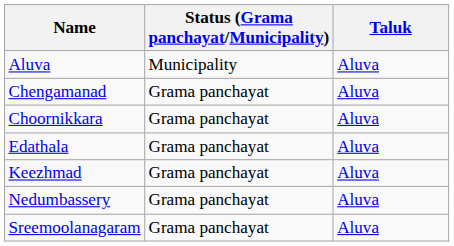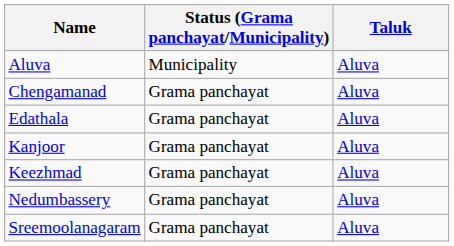- row: Choornikkara | Grama panchayat | Aluva
+ row: Kanjoor | Grama panchayat | Aluva
